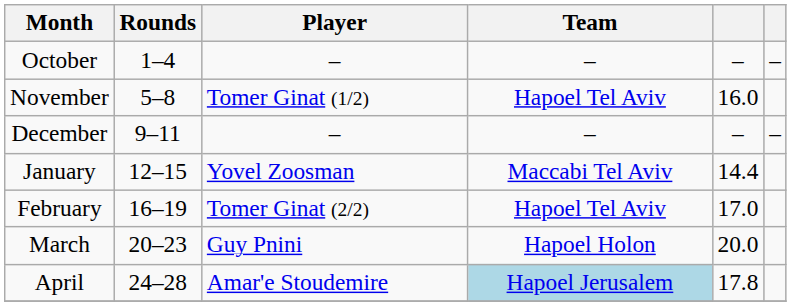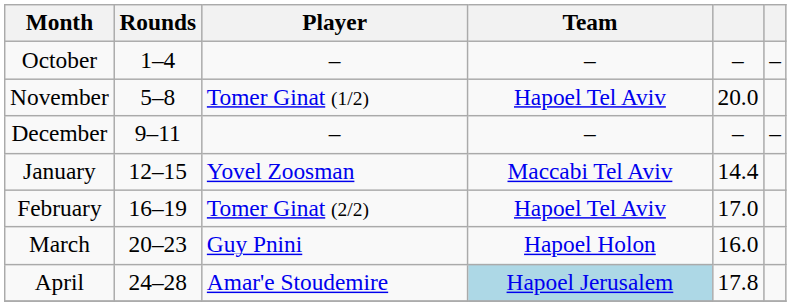November | column 5: 16.0 -> 20.0
March | column 5: 20.0 -> 16.0
